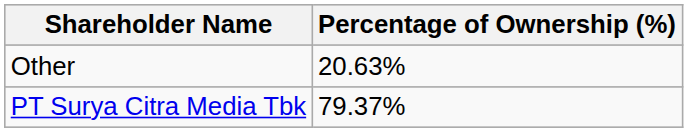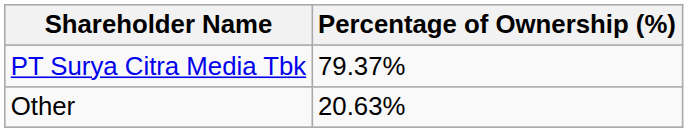rows swapped: PT Surya Citra Media Tbk <-> Other
